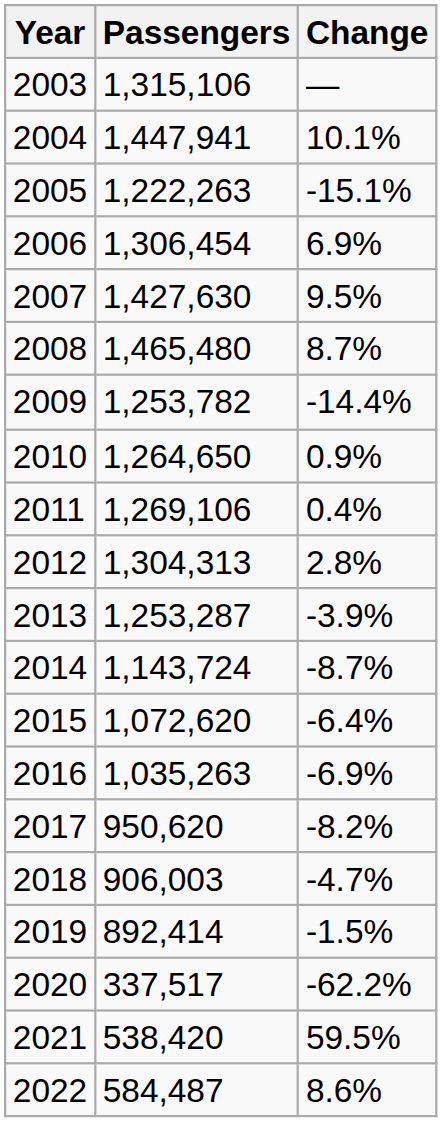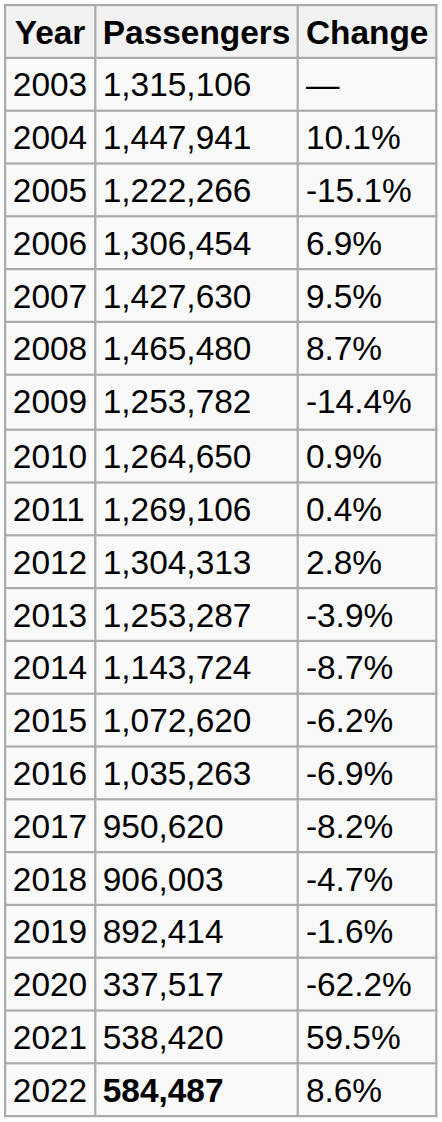2005 | Passengers: 1,222,263 -> 1,222,266
2015 | Change: -6.4% -> -6.2%
2019 | Change: -1.5% -> -1.6%
2022 | Passengers: normal -> bold
